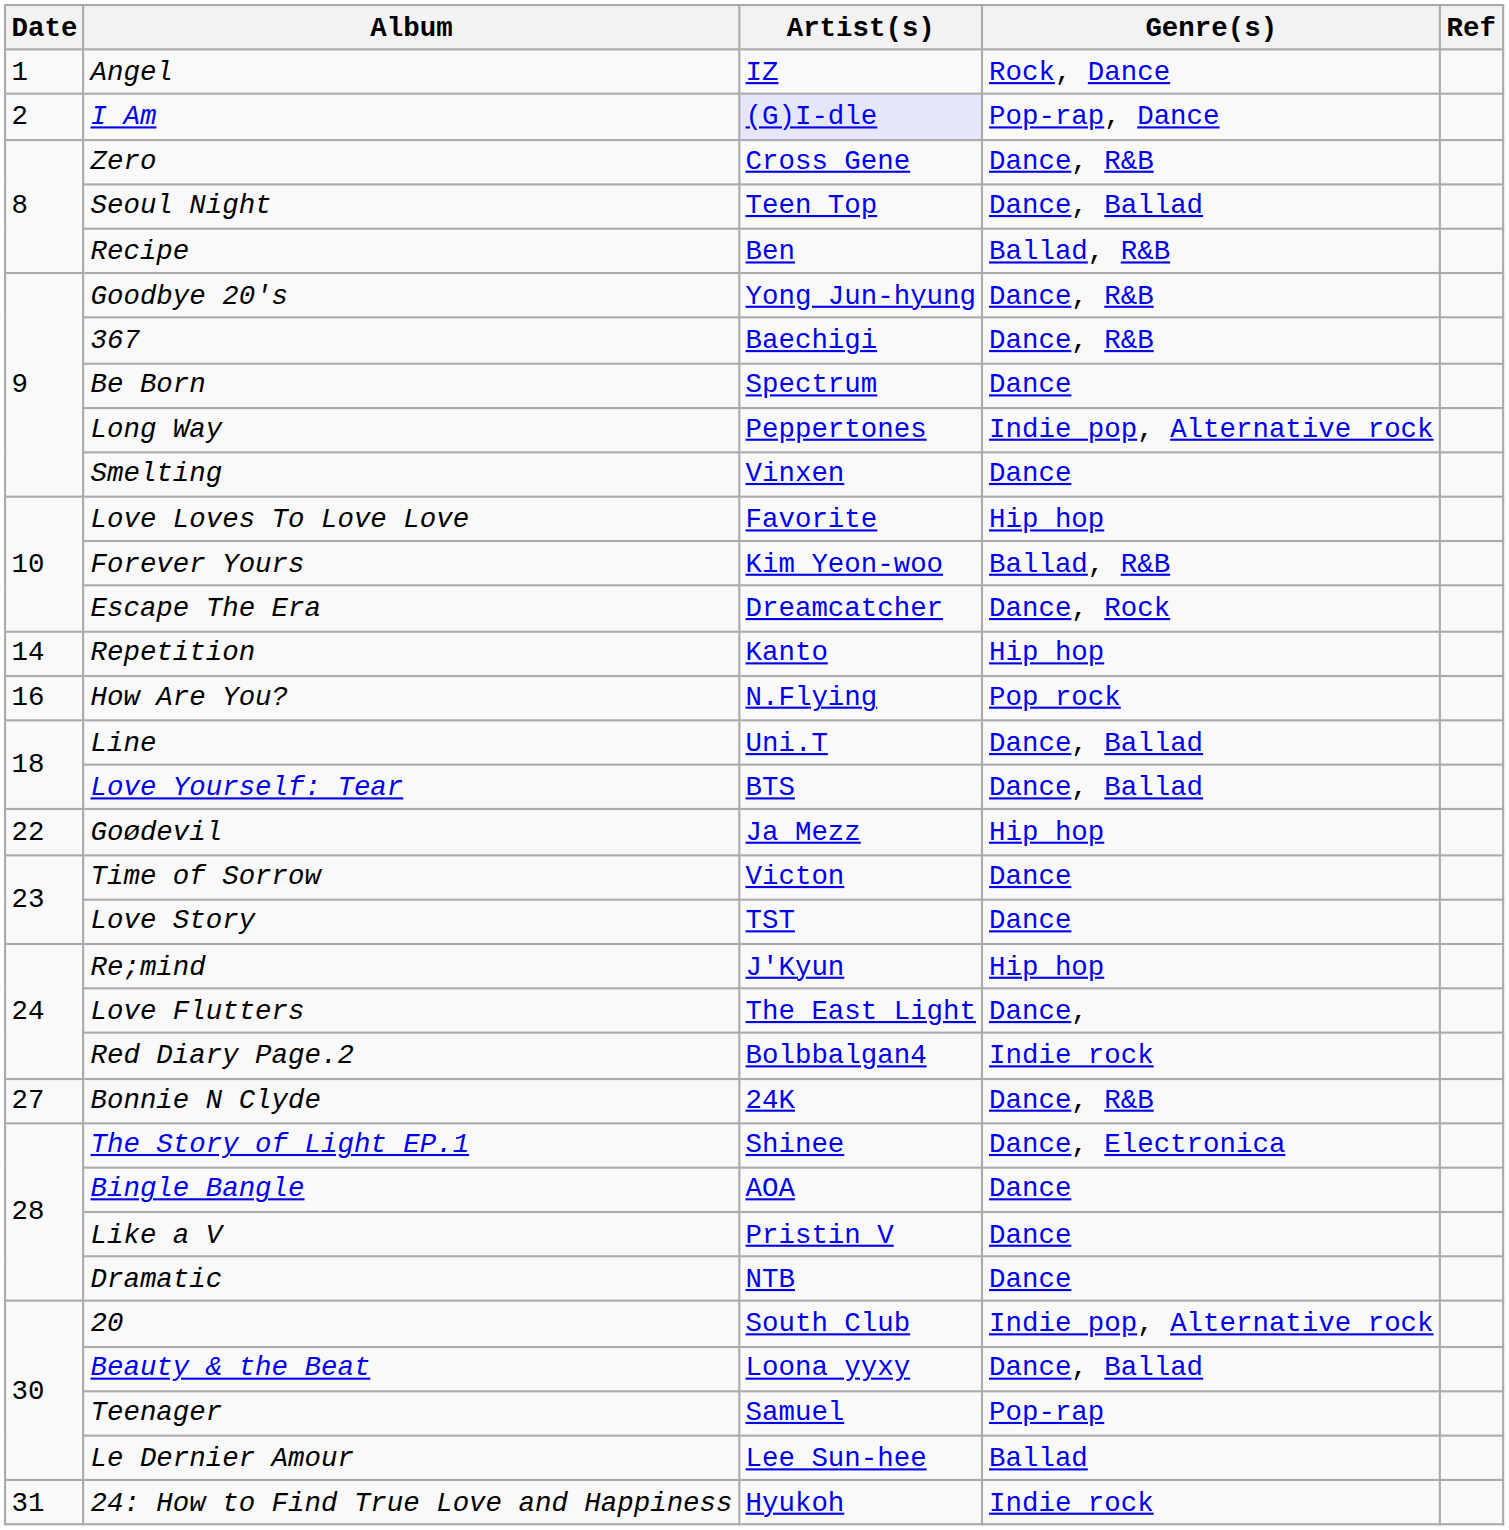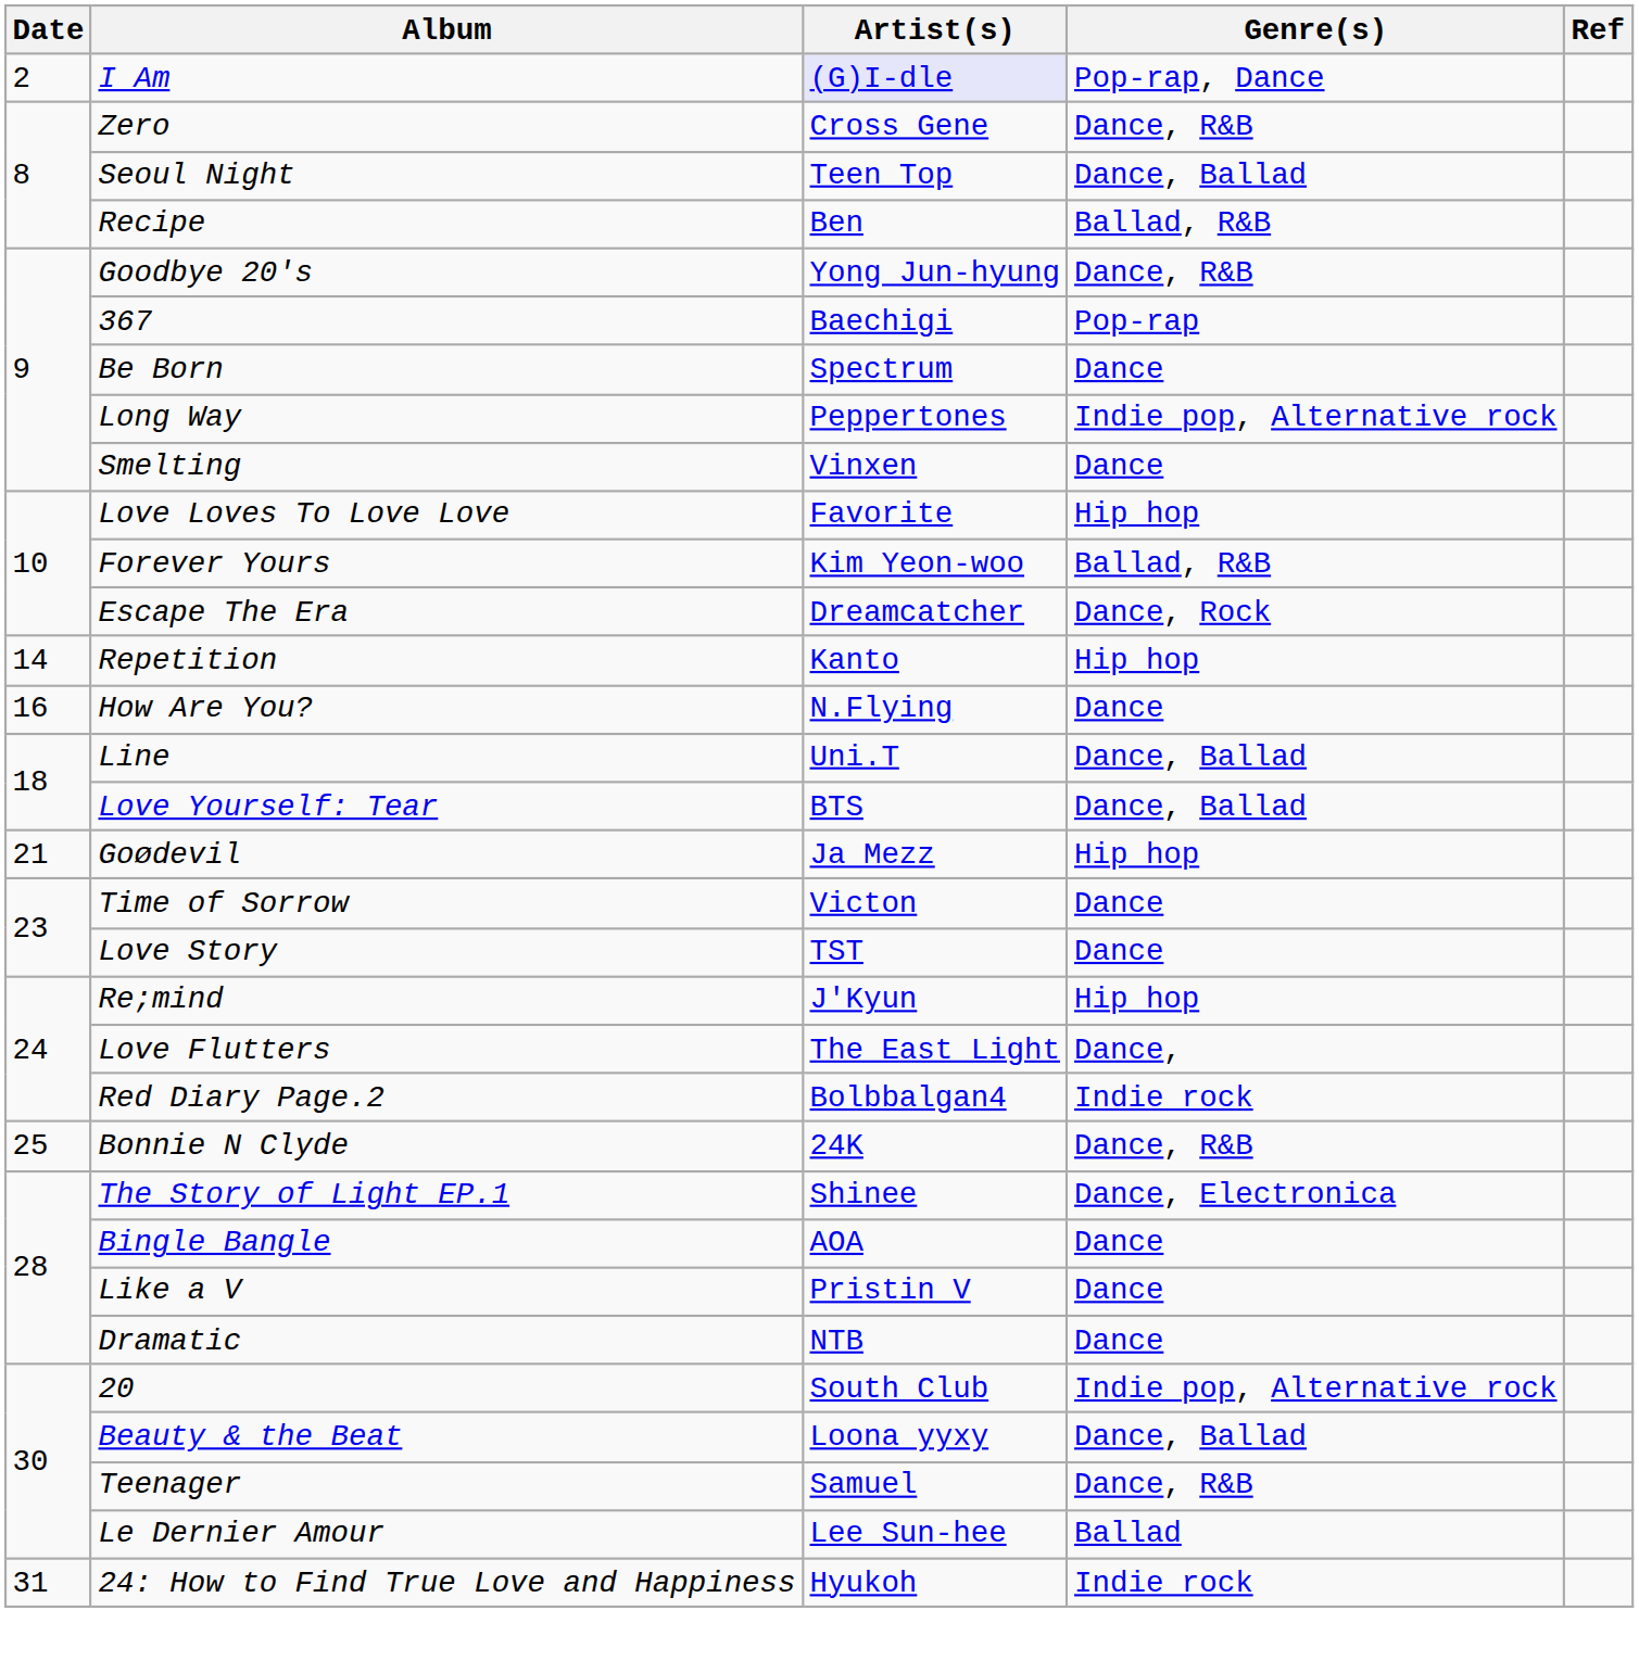- row: 1 | Angel | IZ | Rock, Dance
367 | Genre(s): Dance, R&B -> Pop-rap
How Are You? | Genre(s): Pop rock -> Dance
Goødevil | Date: 22 -> 21
Bonnie N Clyde | Date: 27 -> 25
Teenager | Genre(s): Pop-rap -> Dance, R&B
